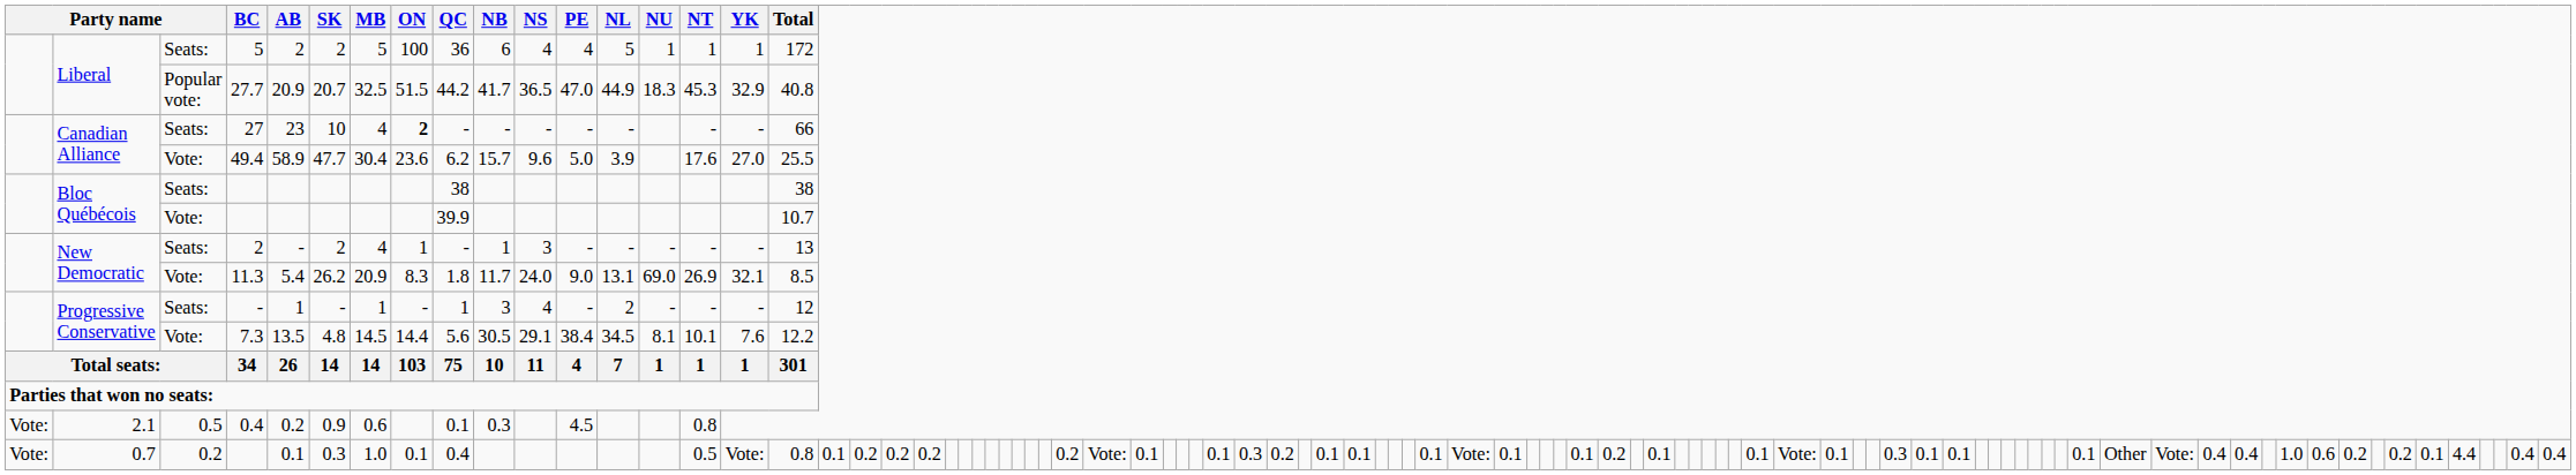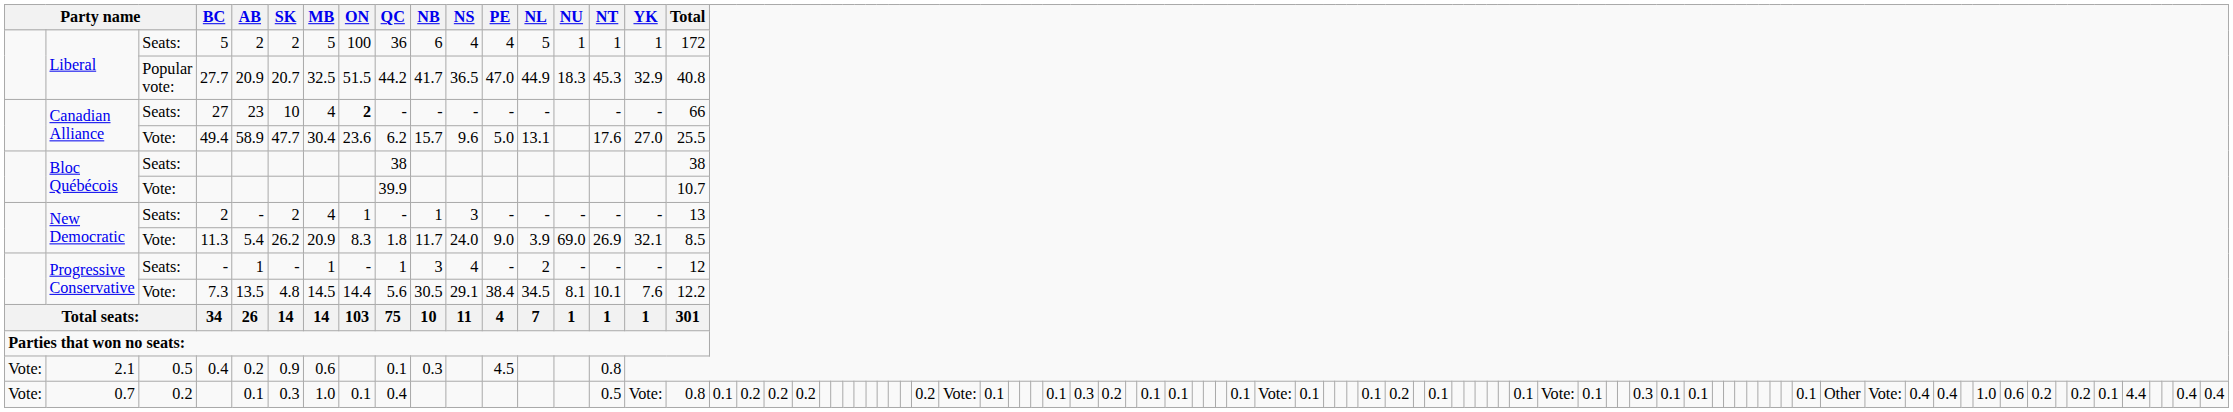49.4 | NL: 3.9 -> 13.1
11.3 | NL: 13.1 -> 3.9
